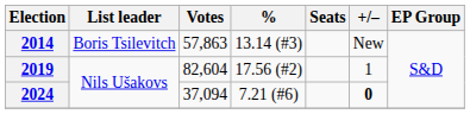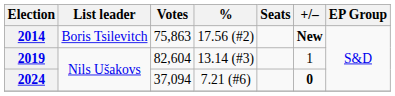2014 | Votes: 57,863 -> 75,863
2014 | %: 13.14 (#3) -> 17.56 (#2)
2014 | +/–: normal -> bold
2019 | %: 17.56 (#2) -> 13.14 (#3)
